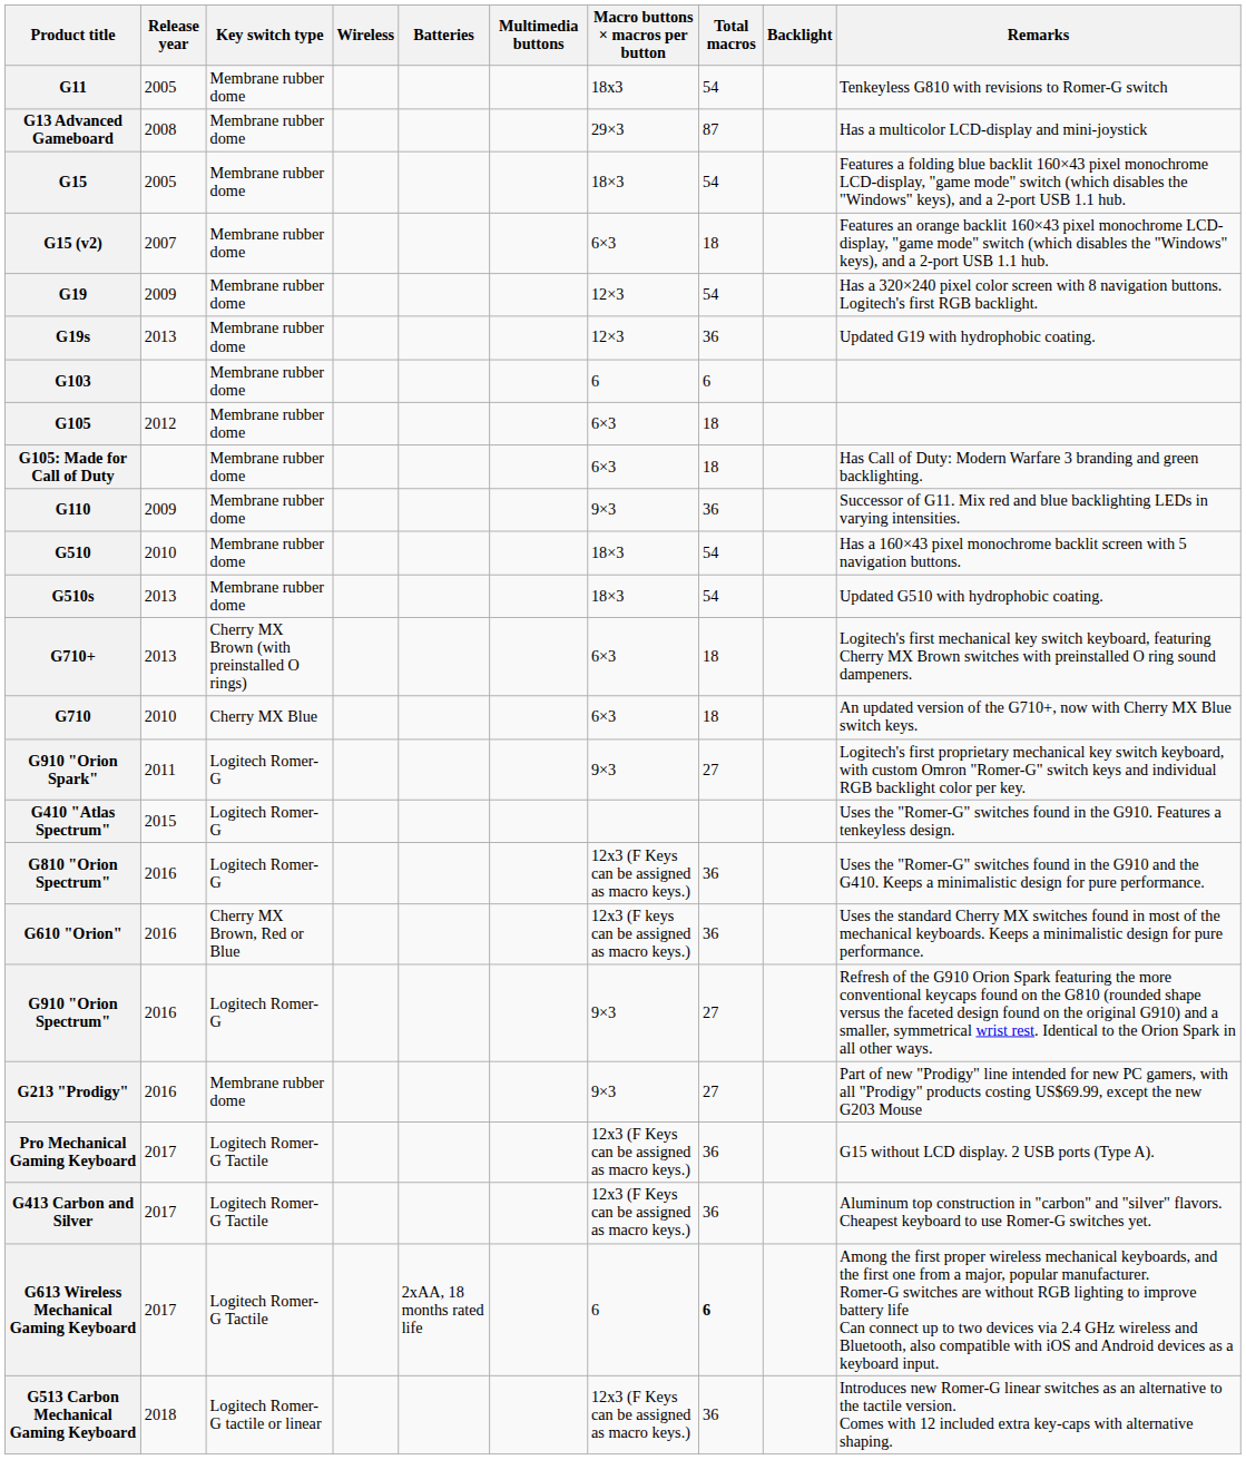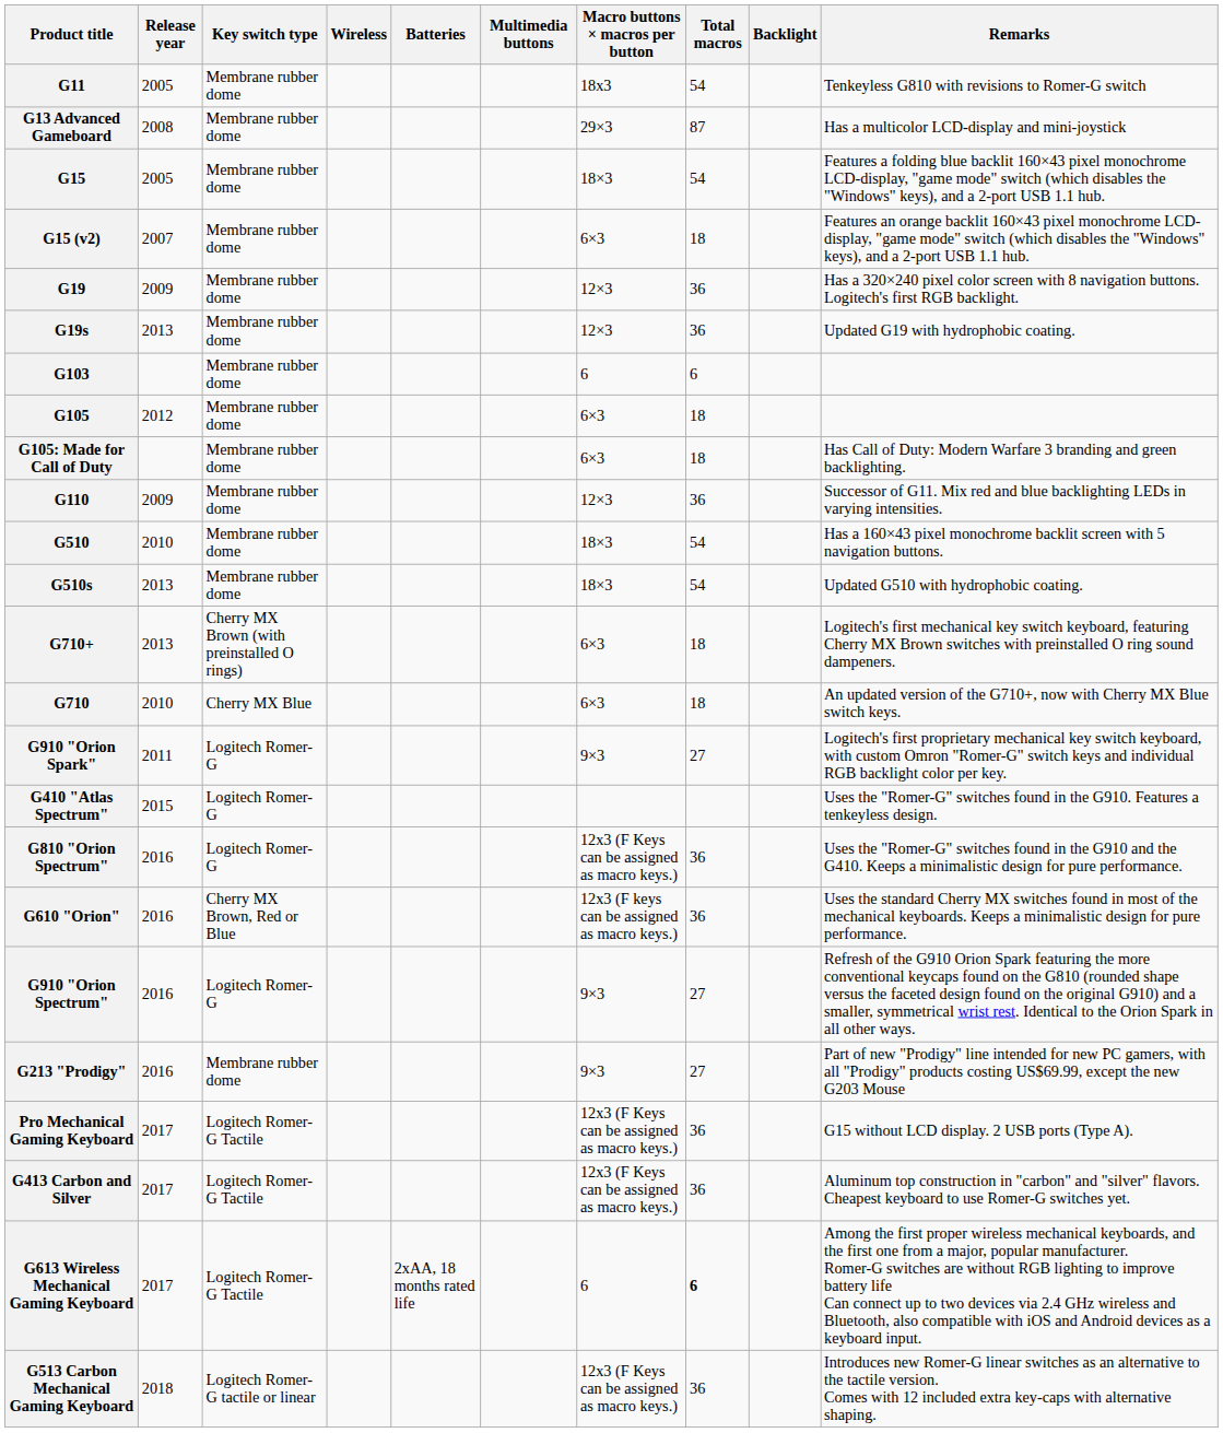G19 | Total macros: 54 -> 36
G110 | Macro buttons × macros per button: 9×3 -> 12×3
